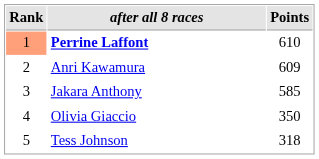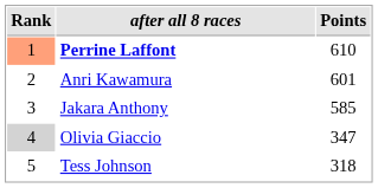Anri Kawamura | Points: 609 -> 601
Olivia Giaccio | Rank: no background -> lightgrey background
Olivia Giaccio | Points: 350 -> 347
